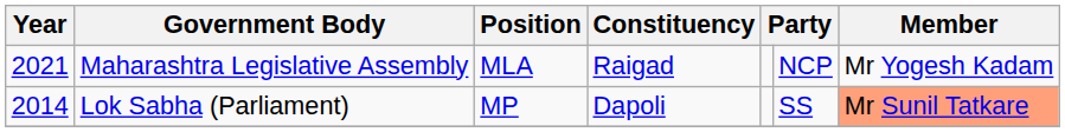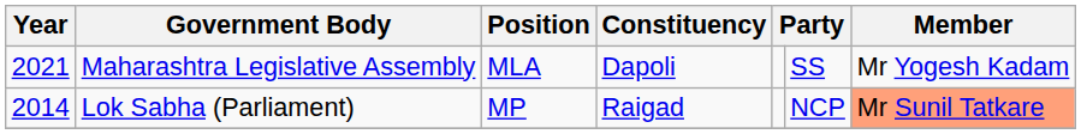Maharashtra Legislative Assembly | Constituency: Raigad -> Dapoli
Maharashtra Legislative Assembly | column 6: NCP -> SS
Lok Sabha (Parliament) | Constituency: Dapoli -> Raigad
Lok Sabha (Parliament) | column 6: SS -> NCP
